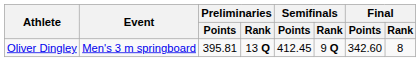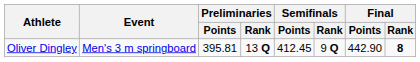Oliver Dingley | Final / Points: 342.60 -> 442.90
Oliver Dingley | Final / Rank: normal -> bold
